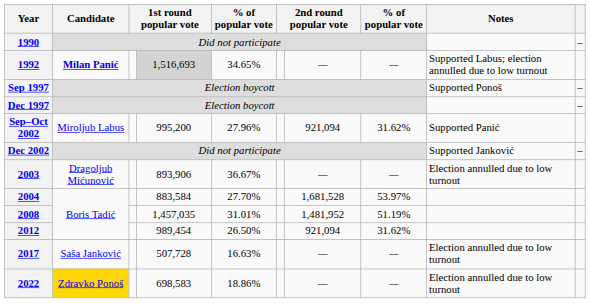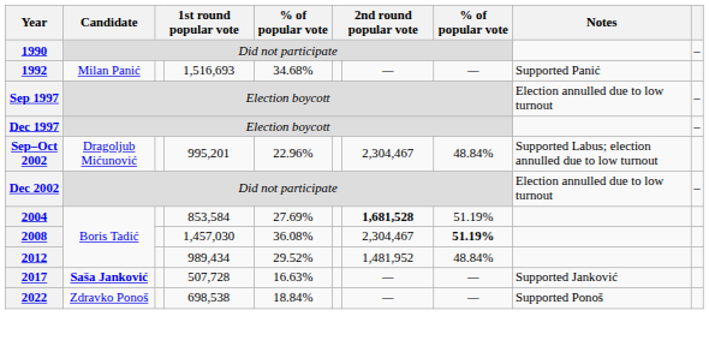1992 | Candidate: bold -> normal
1992 | column 4: lightgrey background -> no background
1992 | column 5: 34.65% -> 34.68%
1992 | Notes: Supported Labus; election annulled due to low turnout -> Supported Panić
Sep 1997 | Notes: Supported Ponoš -> Election annulled due to low turnout
Sep–Oct 2002 | Candidate: Miroljub Labus -> Dragoljub Mićunović
Sep–Oct 2002 | column 4: 995,200 -> 995,201
Sep–Oct 2002 | column 5: 27.96% -> 22.96%
Sep–Oct 2002 | column 7: 921,094 -> 2,304,467
Sep–Oct 2002 | column 8: 31.62% -> 48.84%
Sep–Oct 2002 | Notes: Supported Panić -> Supported Labus; election annulled due to low turnout
Dec 2002 | Notes: Supported Janković -> Election annulled due to low turnout
- row: 2003 | Dragoljub Mićunović | 893,906 | 36.67% | — | — | Election annulled due to low turnout
2004 | column 4: 883,584 -> 853,584
2004 | column 5: 27.70% -> 27.69%
2004 | column 7: normal -> bold
2004 | column 8: 53.97% -> 51.19%
2008 | column 4: 1,457,035 -> 1,457,030
2008 | column 5: 31.01% -> 36.08%
2008 | column 7: 1,481,952 -> 2,304,467
2008 | column 8: normal -> bold
2012 | column 4: 989,454 -> 989,434
2012 | column 5: 26.50% -> 29.52%
2012 | column 7: 921,094 -> 1,481,952
2012 | column 8: 31.62% -> 48.84%
2017 | Candidate: normal -> bold
2017 | Notes: Election annulled due to low turnout -> Supported Janković
2022 | Candidate: gold background -> no background
2022 | column 4: 698,583 -> 698,538
2022 | column 5: 18.86% -> 18.84%
2022 | Notes: Election annulled due to low turnout -> Supported Ponoš
